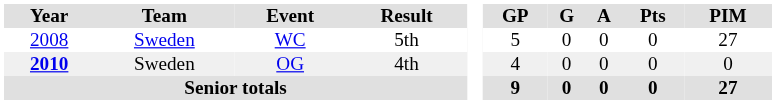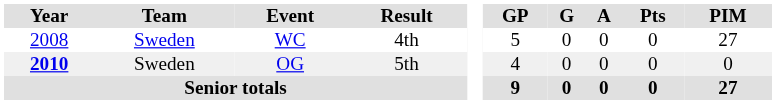WC | Result: 5th -> 4th
OG | Result: 4th -> 5th
